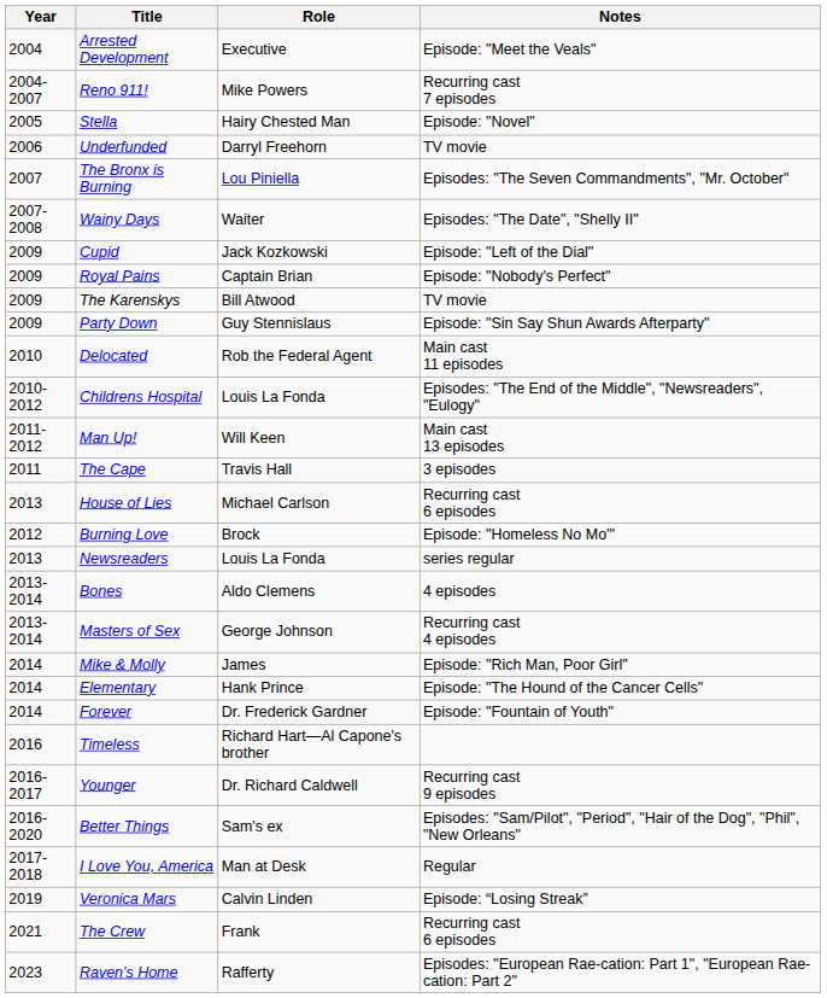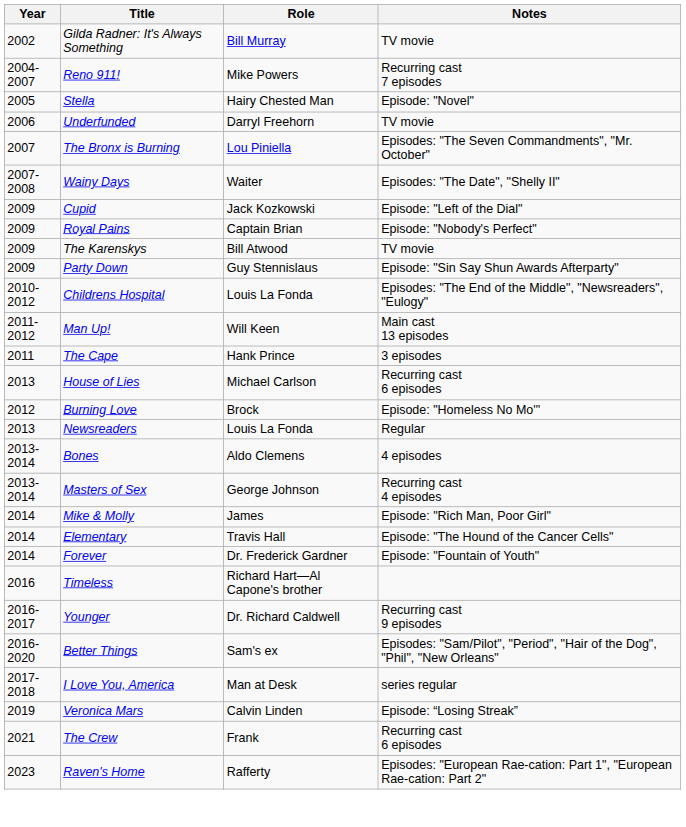+ row: 2002 | Gilda Radner: It's Always Something | Bill Murray | TV movie
- row: 2004 | Arrested Development | Executive | Episode: "Meet the Veals"
- row: 2010 | Delocated | Rob the Federal Agent | Main cast 11 episodes
The Cape | Role: Travis Hall -> Hank Prince
Newsreaders | Notes: series regular -> Regular
Elementary | Role: Hank Prince -> Travis Hall
I Love You, America | Notes: Regular -> series regular
